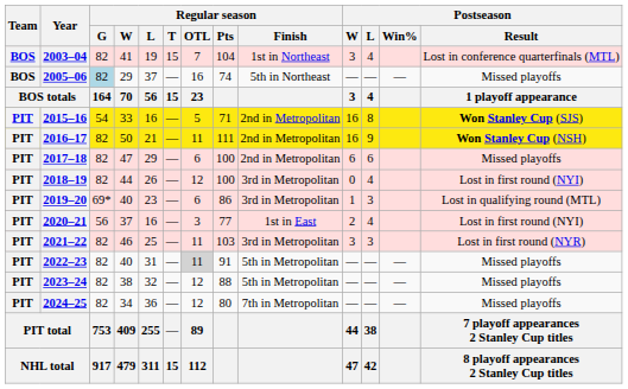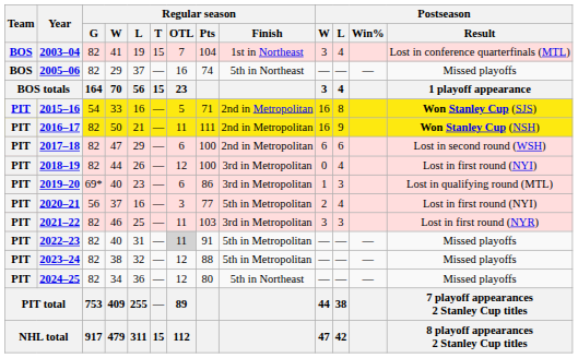2005–06 | Regular season / G: lightblue background -> no background
2017–18 | Postseason / Result: Missed playoffs -> Lost in second round (WSH)
2020–21 | Regular season / Finish: 1st in East -> 5th in Metropolitan
2024–25 | Regular season / Finish: 7th in Metropolitan -> 5th in Northeast
